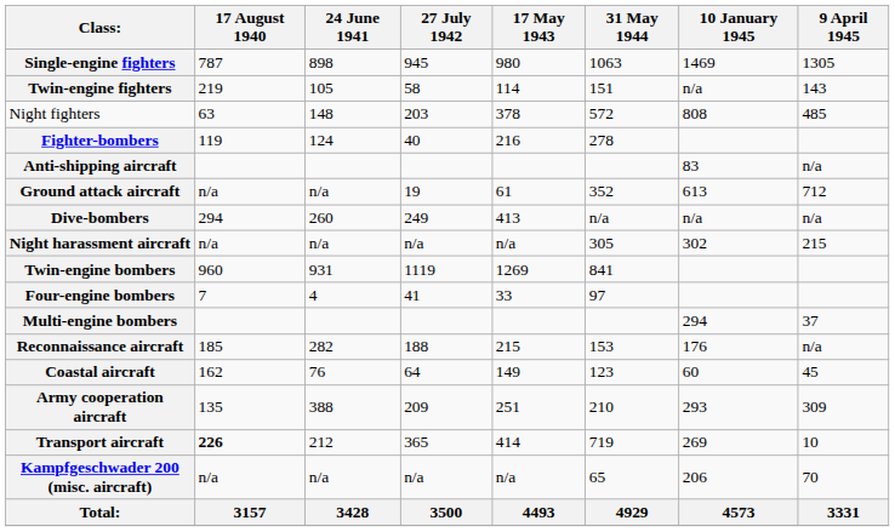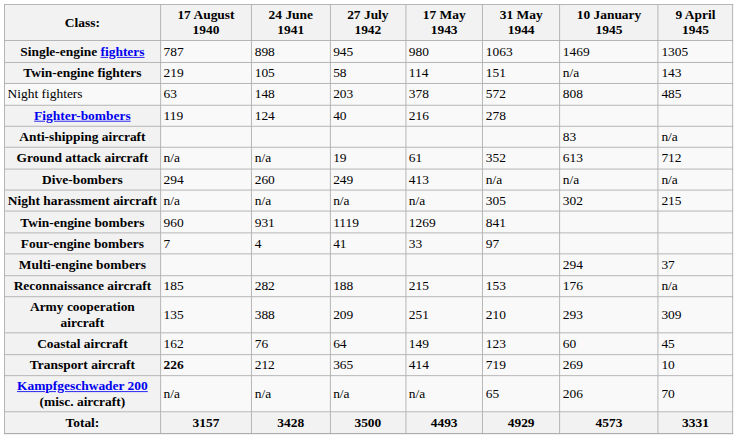rows swapped: Army cooperation aircraft <-> Coastal aircraft
